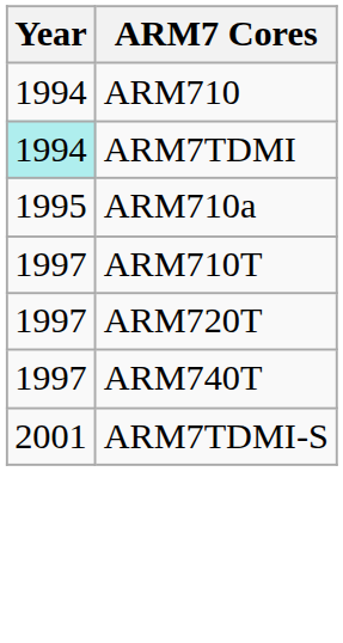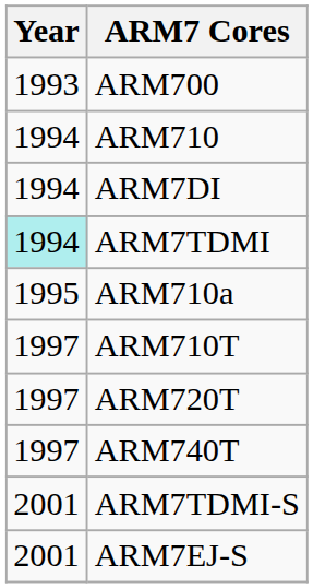+ row: 1993 | ARM700
+ row: 1994 | ARM7DI
+ row: 2001 | ARM7EJ-S
